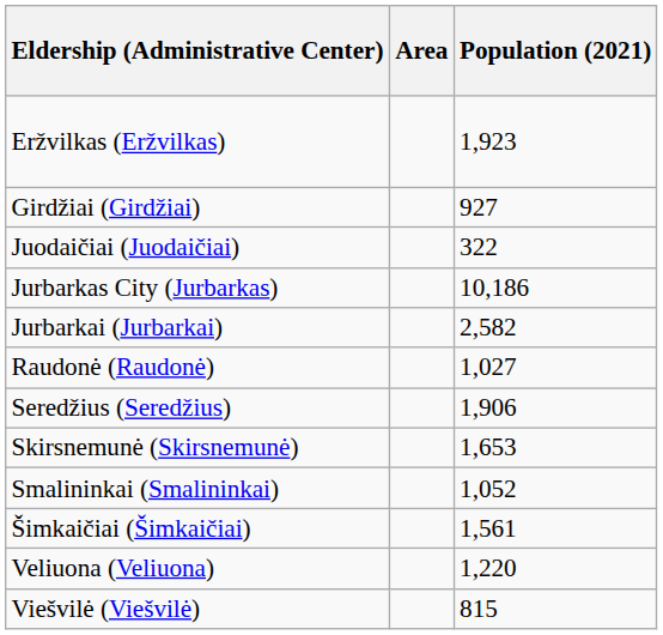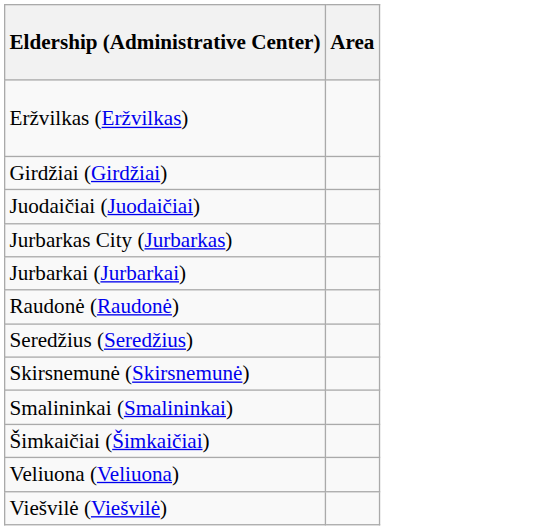- column: Population (2021) | 1,923 | 927 | 322 | 10,186 | 2,582 | 1,027 | 1,906 | 1,653 | 1,052 | 1,561 | 1,220 | 815
